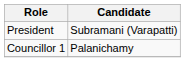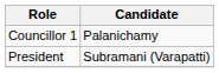rows swapped: President <-> Councillor 1
